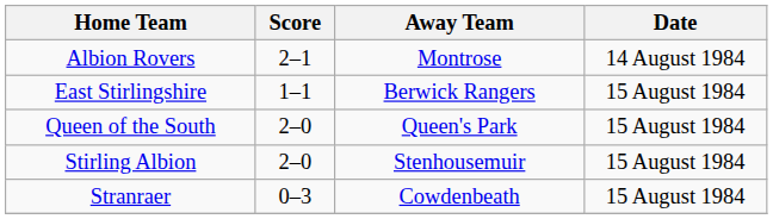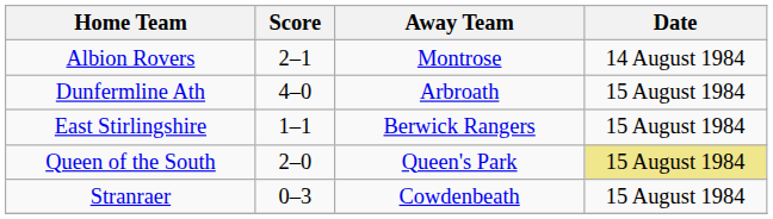+ row: Dunfermline Ath | 4–0 | Arbroath | 15 August 1984
Queen of the South | Date: no background -> khaki background
- row: Stirling Albion | 2–0 | Stenhousemuir | 15 August 1984
